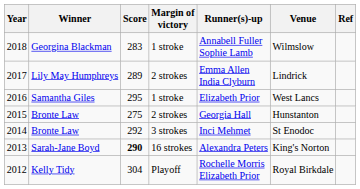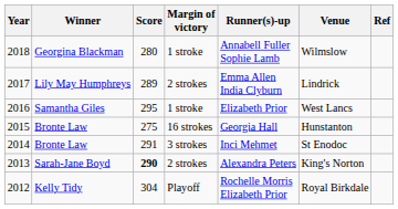2018 | Score: 283 -> 280
2015 | Margin of victory: 2 strokes -> 16 strokes
2014 | Score: 292 -> 291
2013 | Margin of victory: 16 strokes -> 2 strokes
